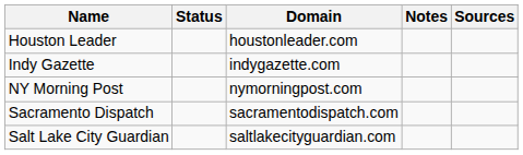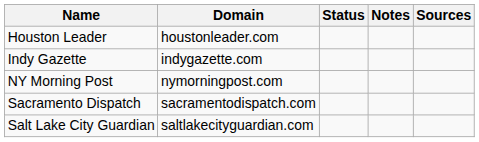columns swapped: Domain <-> Status
